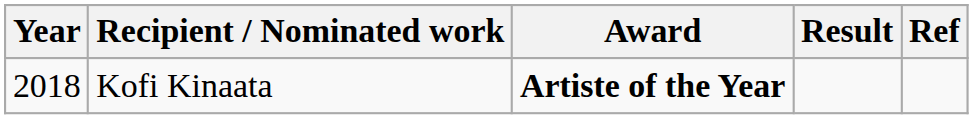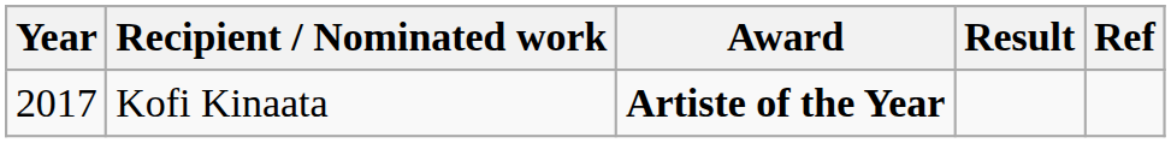Kofi Kinaata | Year: 2018 -> 2017
